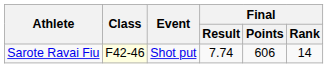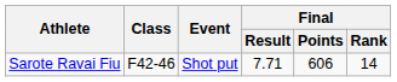Sarote Ravai Fiu | Class: lightyellow background -> no background
Sarote Ravai Fiu | Final / Result: 7.74 -> 7.71
